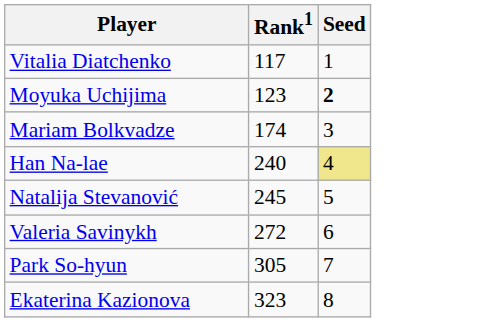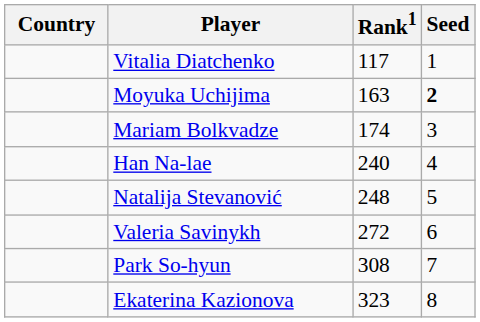+ column: Country
Moyuka Uchijima | Rank1: 123 -> 163
Han Na-lae | Seed: khaki background -> no background
Natalija Stevanović | Rank1: 245 -> 248
Park So-hyun | Rank1: 305 -> 308
